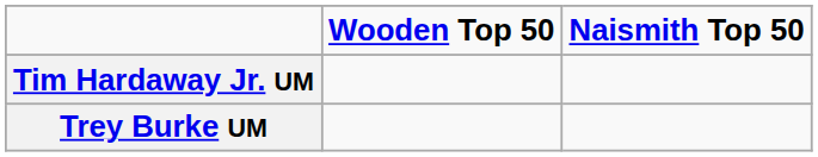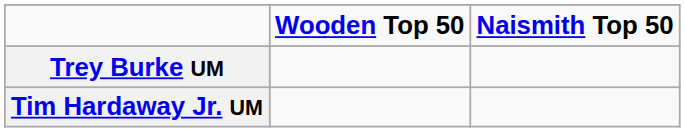rows swapped: Trey Burke UM <-> Tim Hardaway Jr. UM
